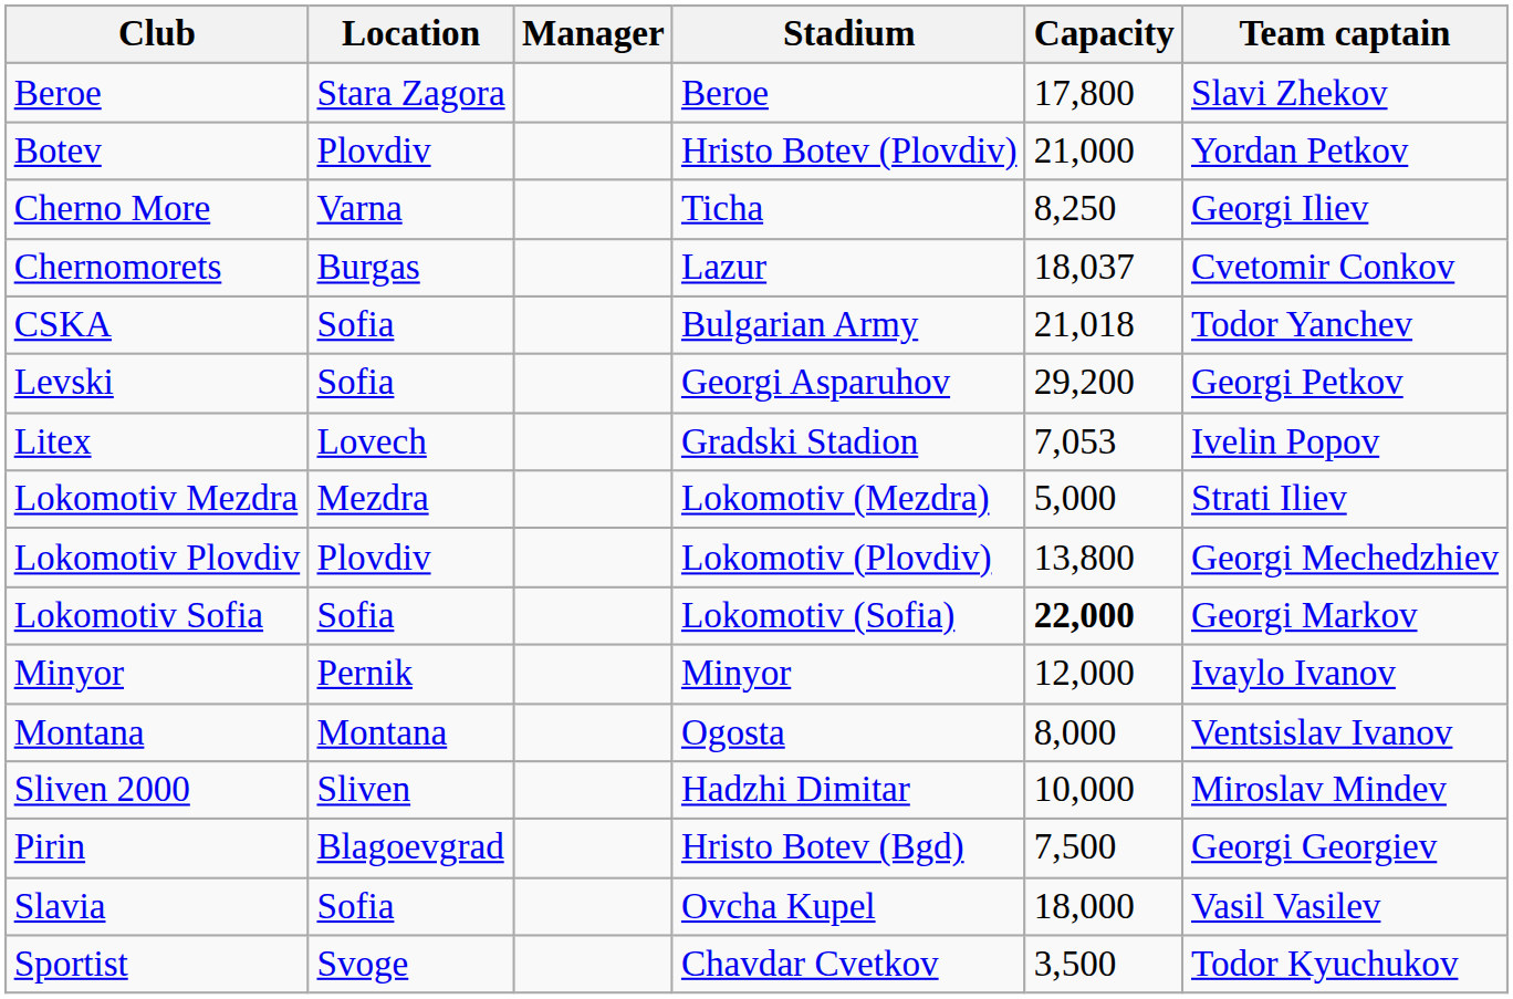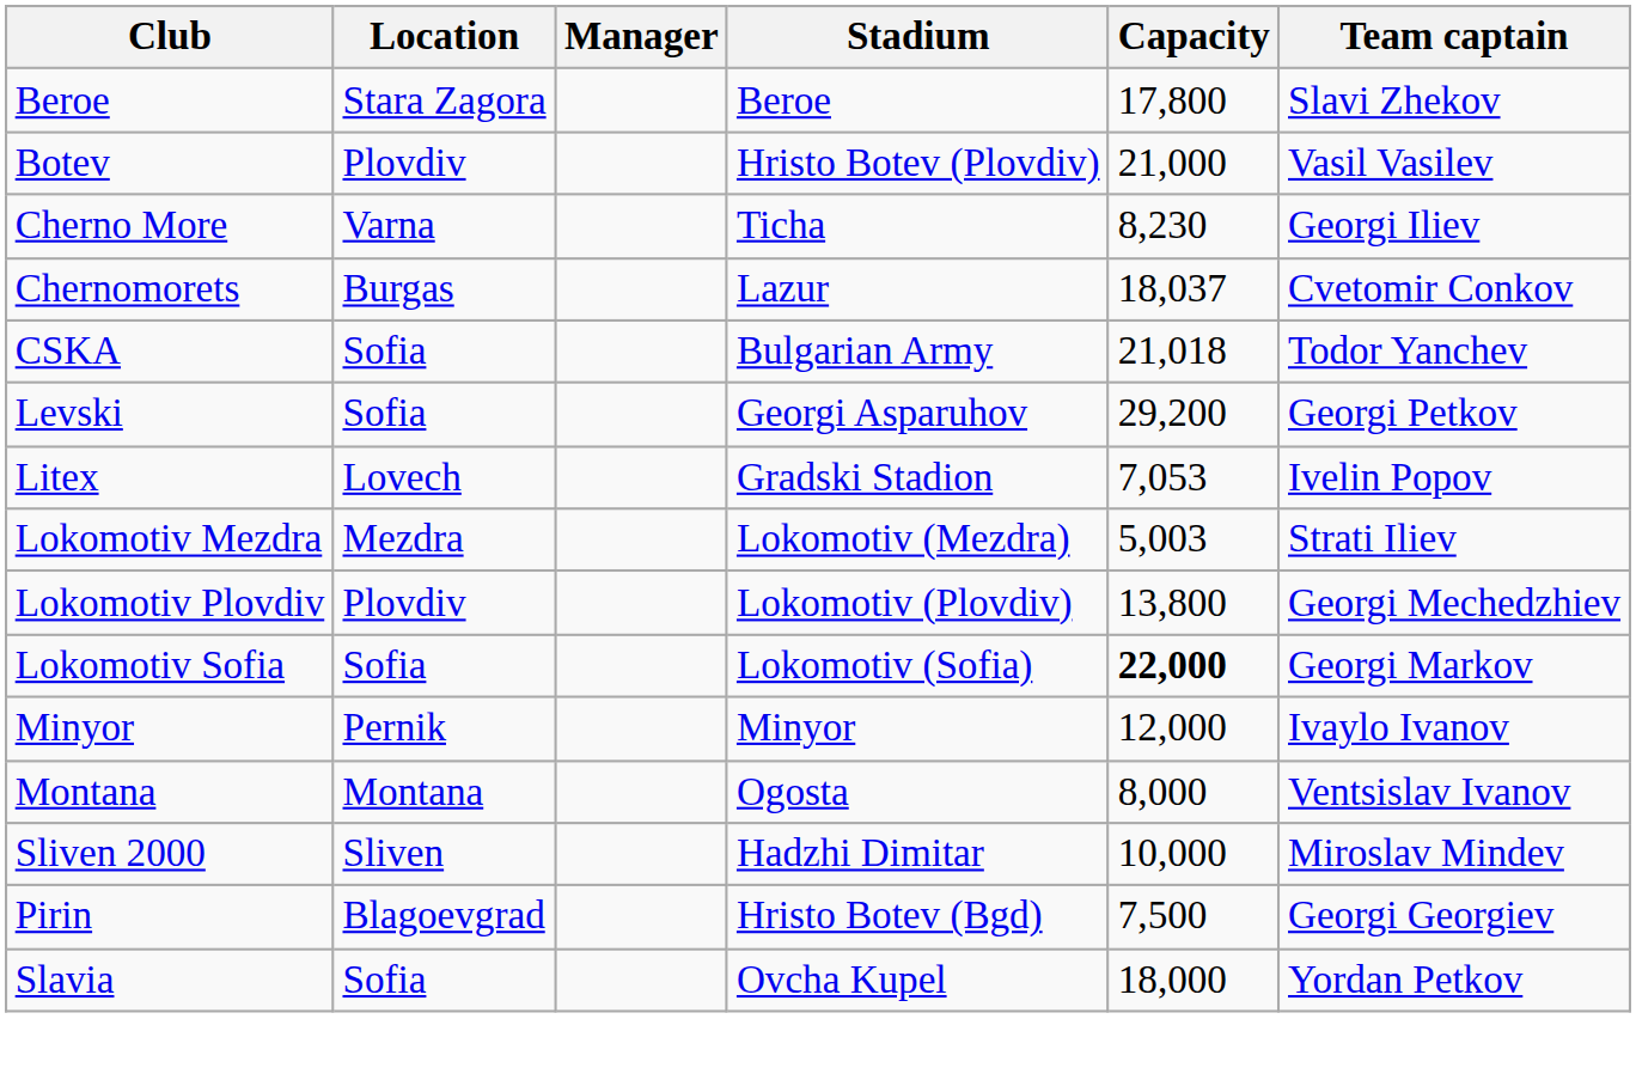Botev | Team captain: Yordan Petkov -> Vasil Vasilev
Cherno More | Capacity: 8,250 -> 8,230
Lokomotiv Mezdra | Capacity: 5,000 -> 5,003
Slavia | Team captain: Vasil Vasilev -> Yordan Petkov
- row: Sportist | Svoge | Chavdar Cvetkov | 3,500 | Todor Kyuchukov
